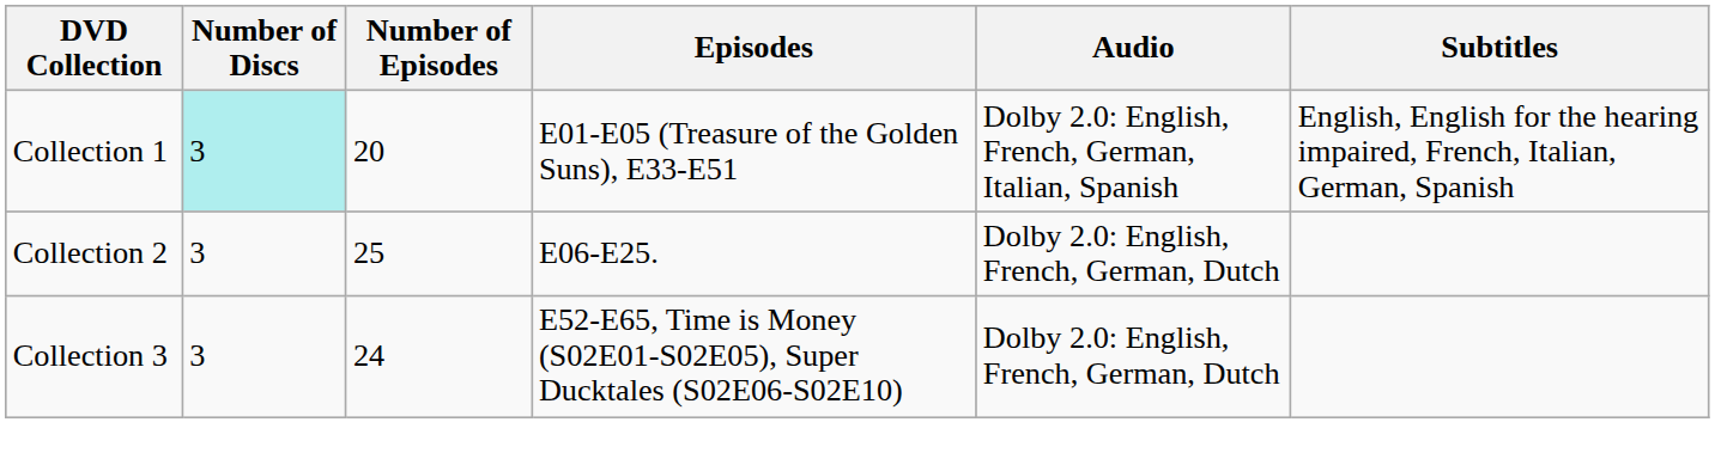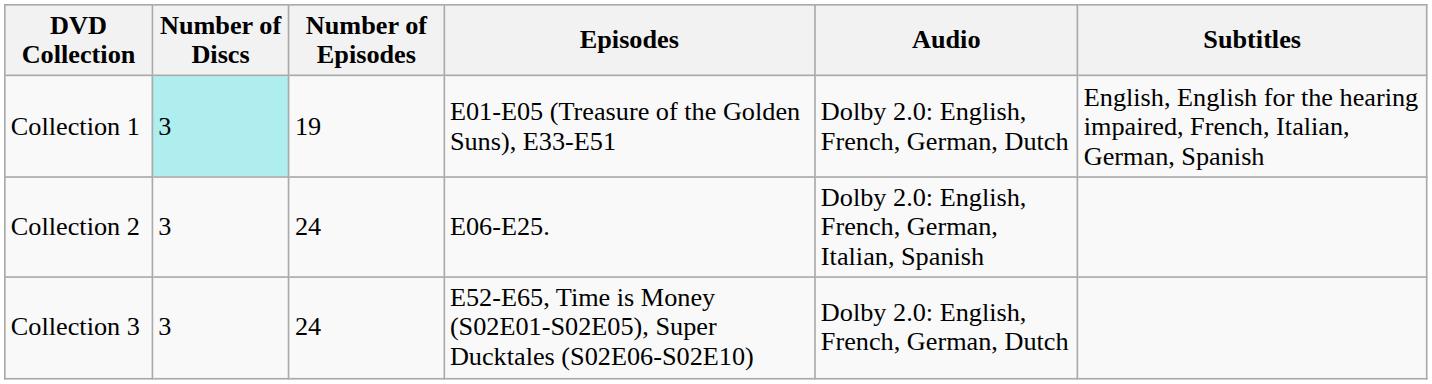Collection 1 | Number of Episodes: 20 -> 19
Collection 1 | Audio: Dolby 2.0: English, French, German, Italian, Spanish -> Dolby 2.0: English, French, German, Dutch
Collection 2 | Number of Episodes: 25 -> 24
Collection 2 | Audio: Dolby 2.0: English, French, German, Dutch -> Dolby 2.0: English, French, German, Italian, Spanish
